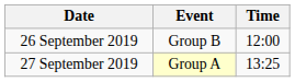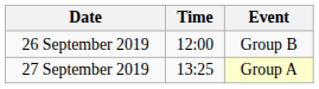columns swapped: Time <-> Event
